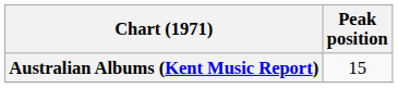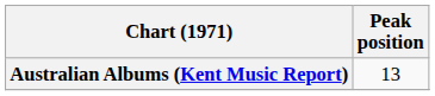Australian Albums (Kent Music Report) | Peak position: 15 -> 13
